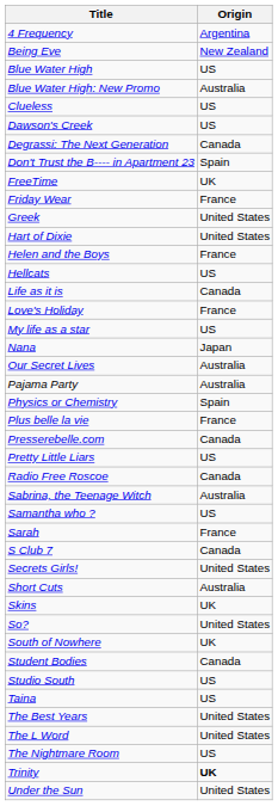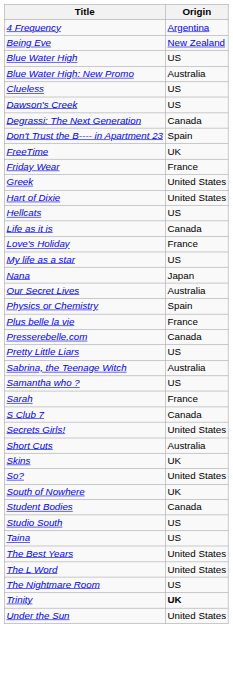- row: Helen and the Boys | France
- row: Pajama Party | Australia
- row: Radio Free Roscoe | Canada
